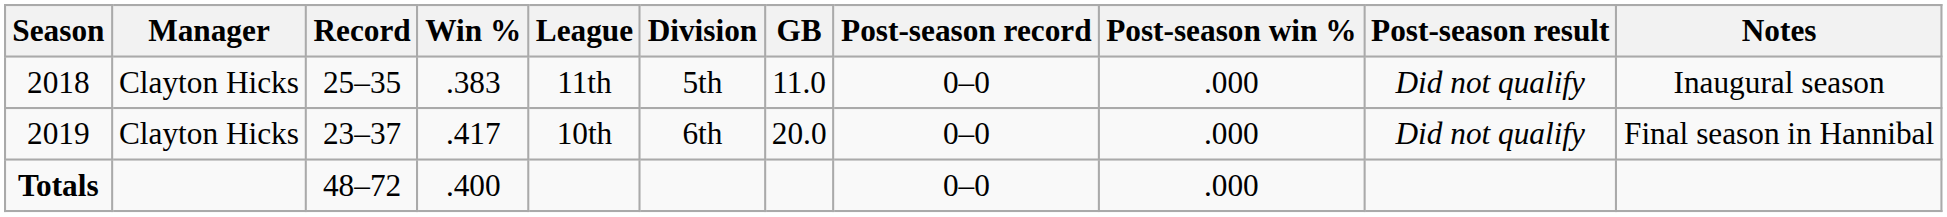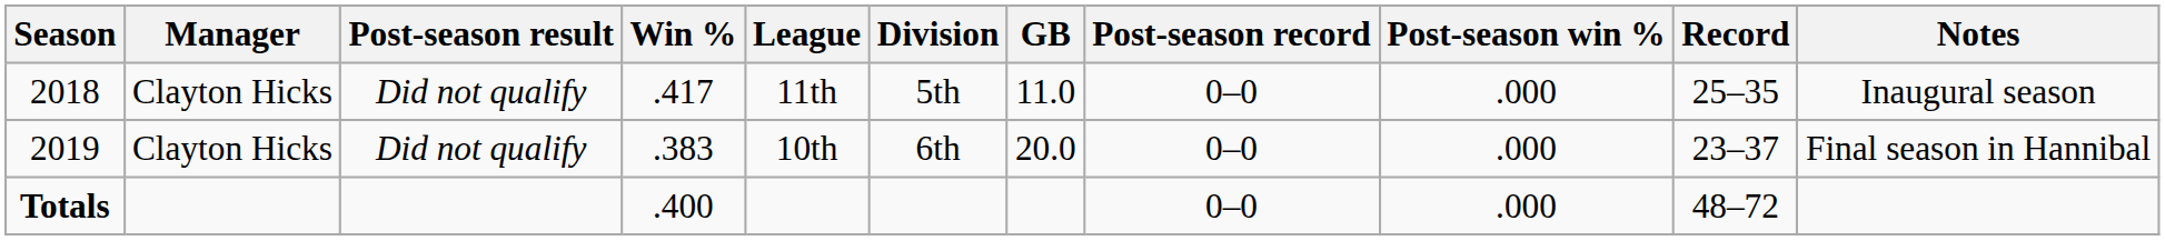columns swapped: Record <-> Post-season result
2018 | Win %: .383 -> .417
2019 | Win %: .417 -> .383
